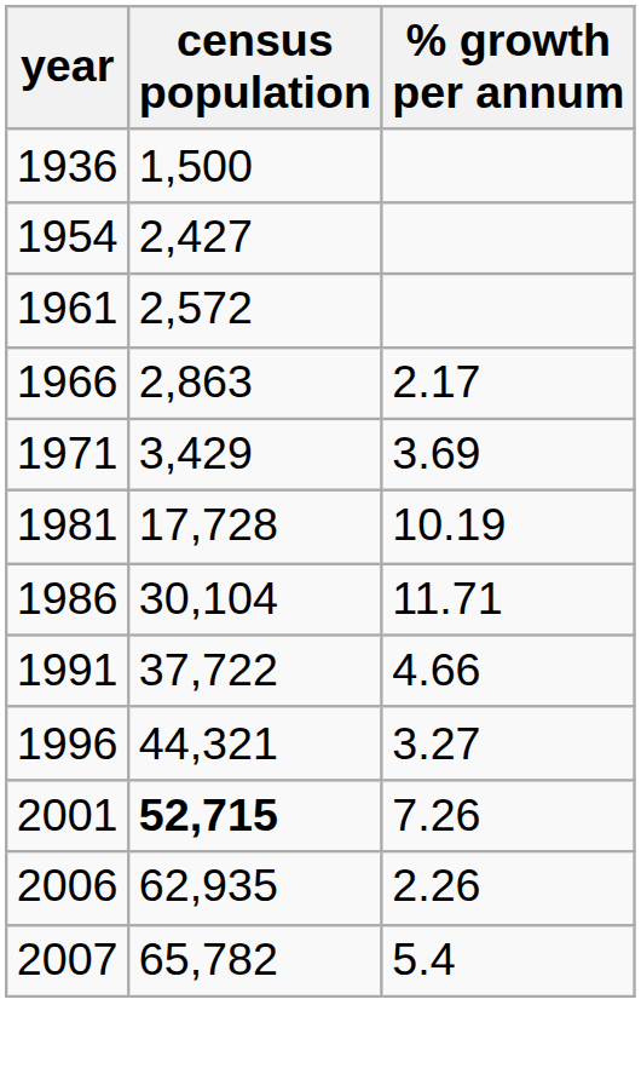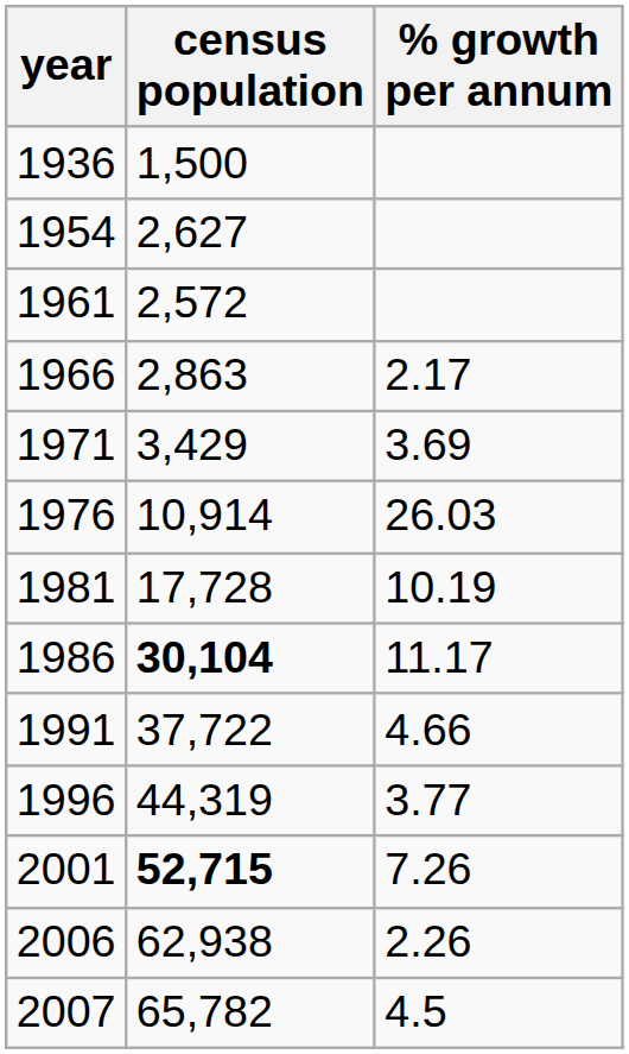1954 | census population: 2,427 -> 2,627
+ row: 1976 | 10,914 | 26.03
1986 | census population: normal -> bold
1986 | % growth per annum: 11.71 -> 11.17
1996 | census population: 44,321 -> 44,319
1996 | % growth per annum: 3.27 -> 3.77
2006 | census population: 62,935 -> 62,938
2007 | % growth per annum: 5.4 -> 4.5
